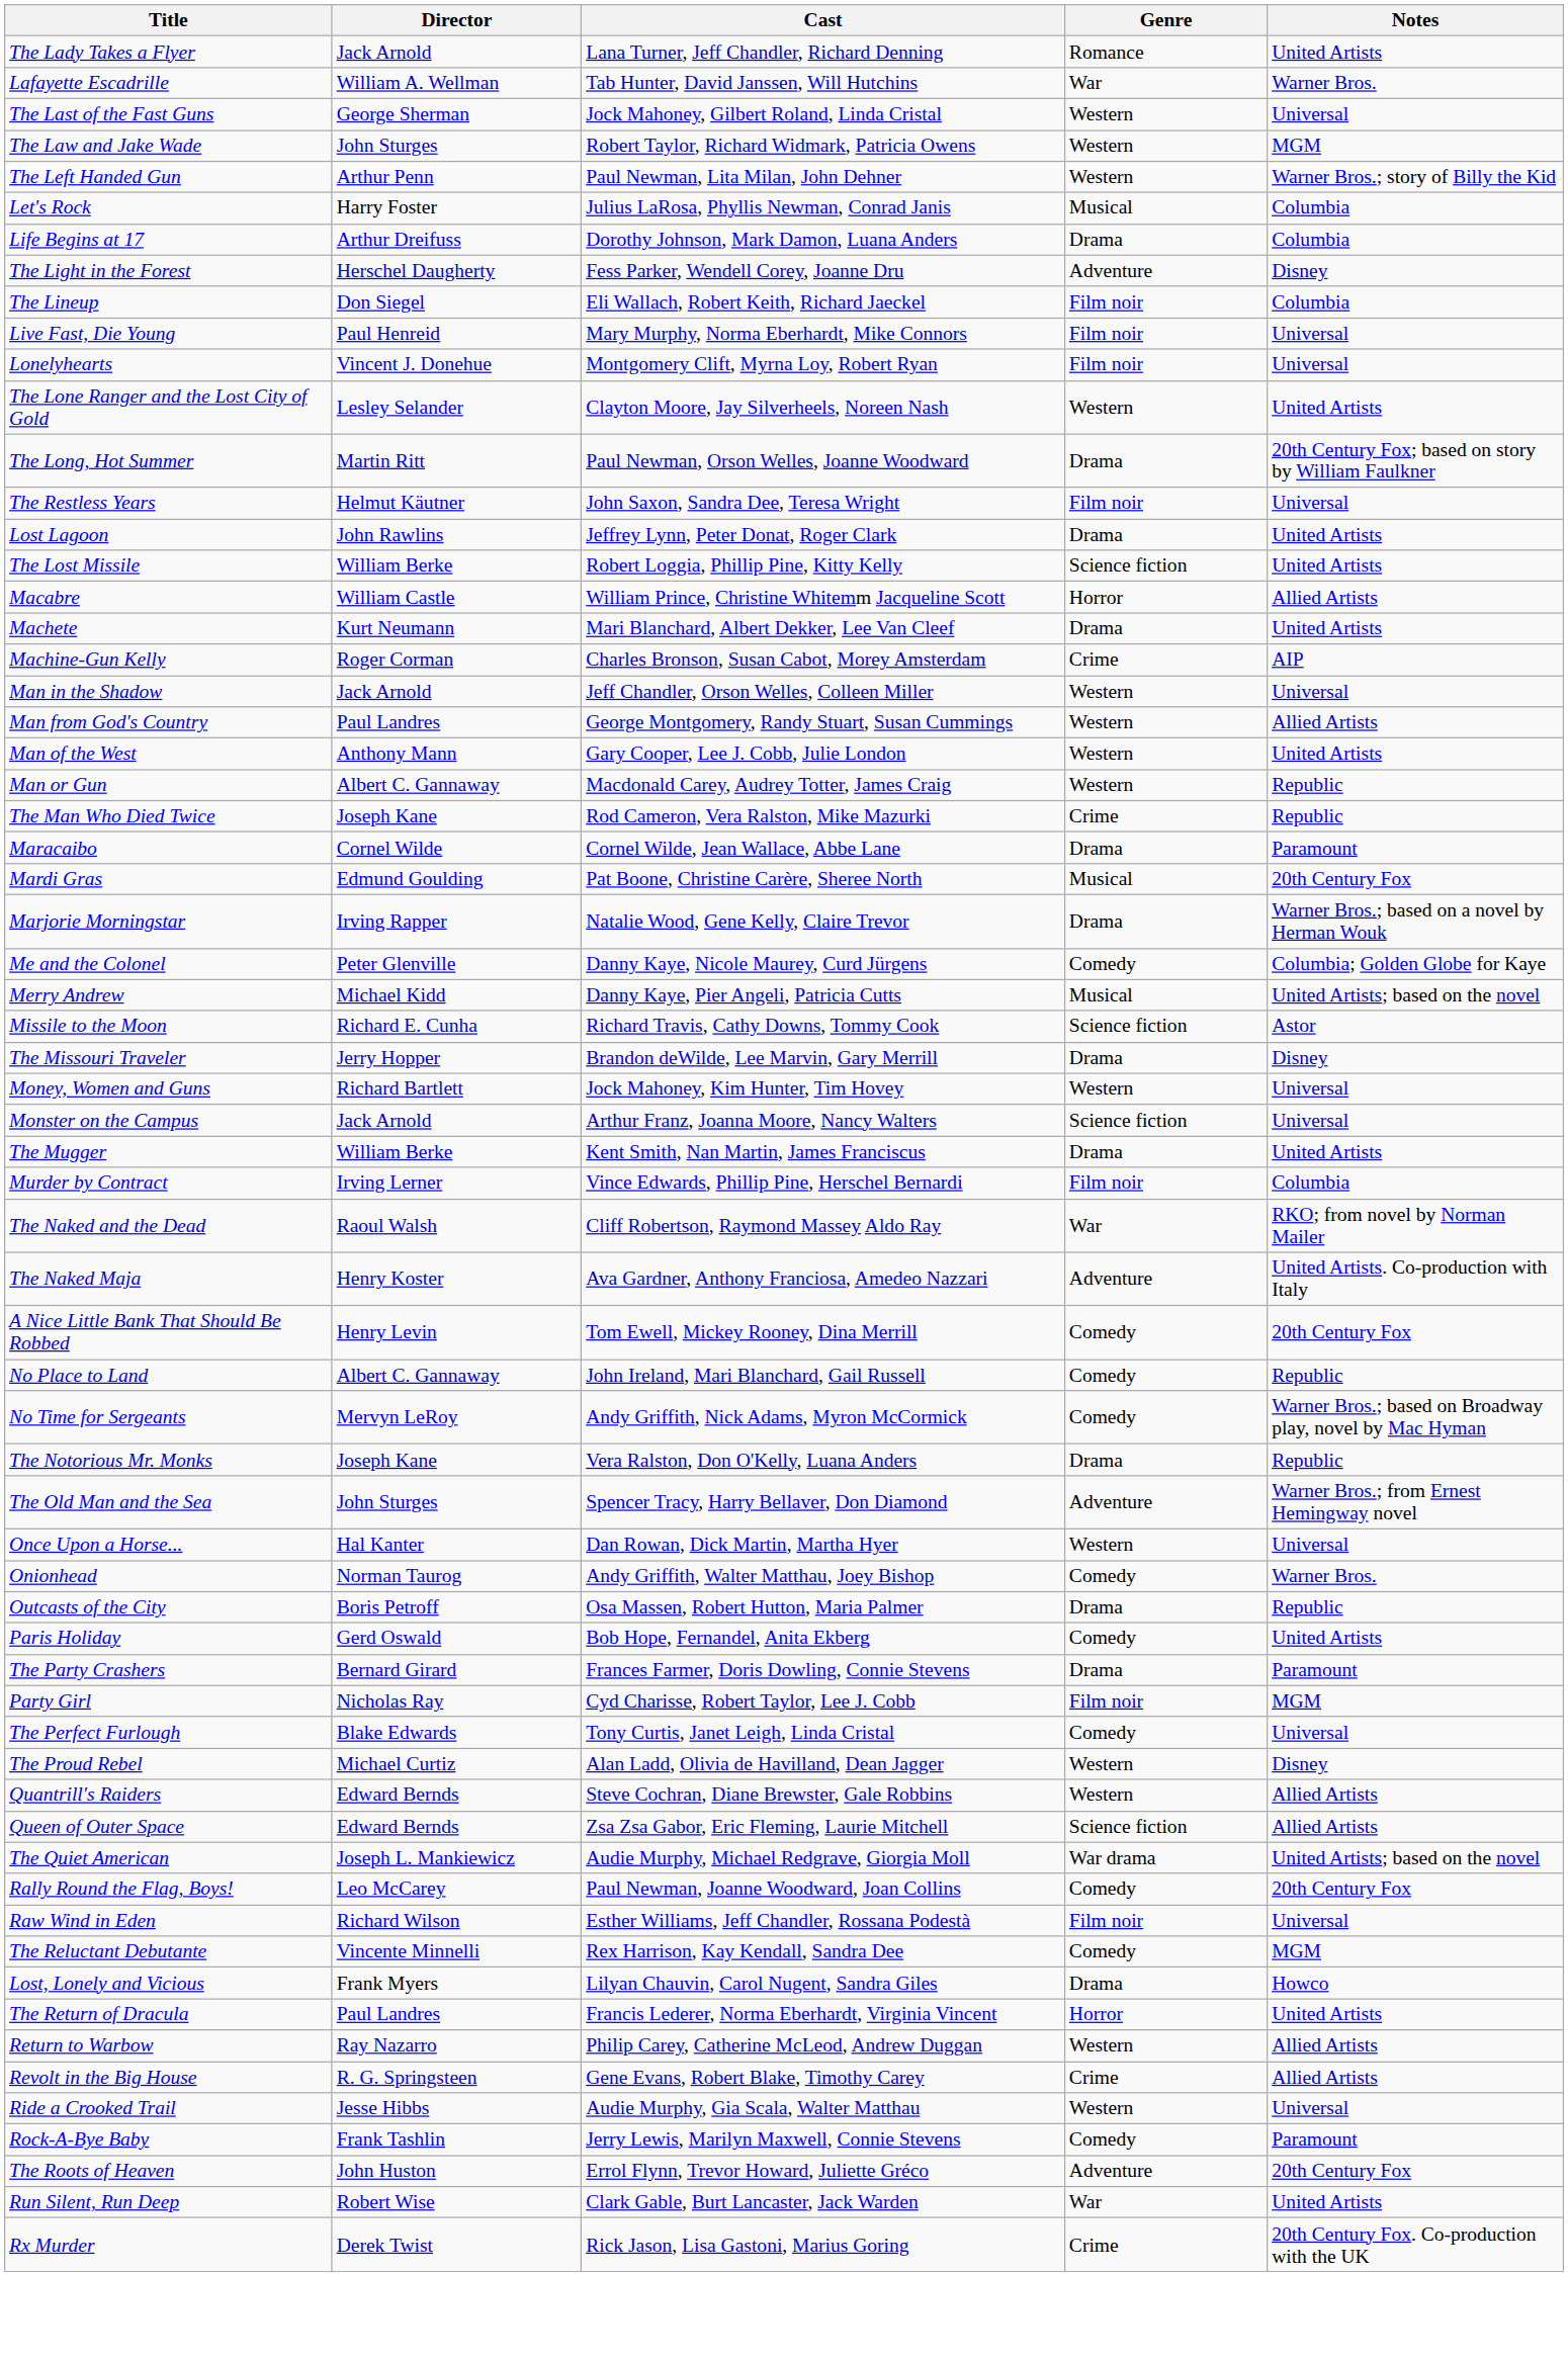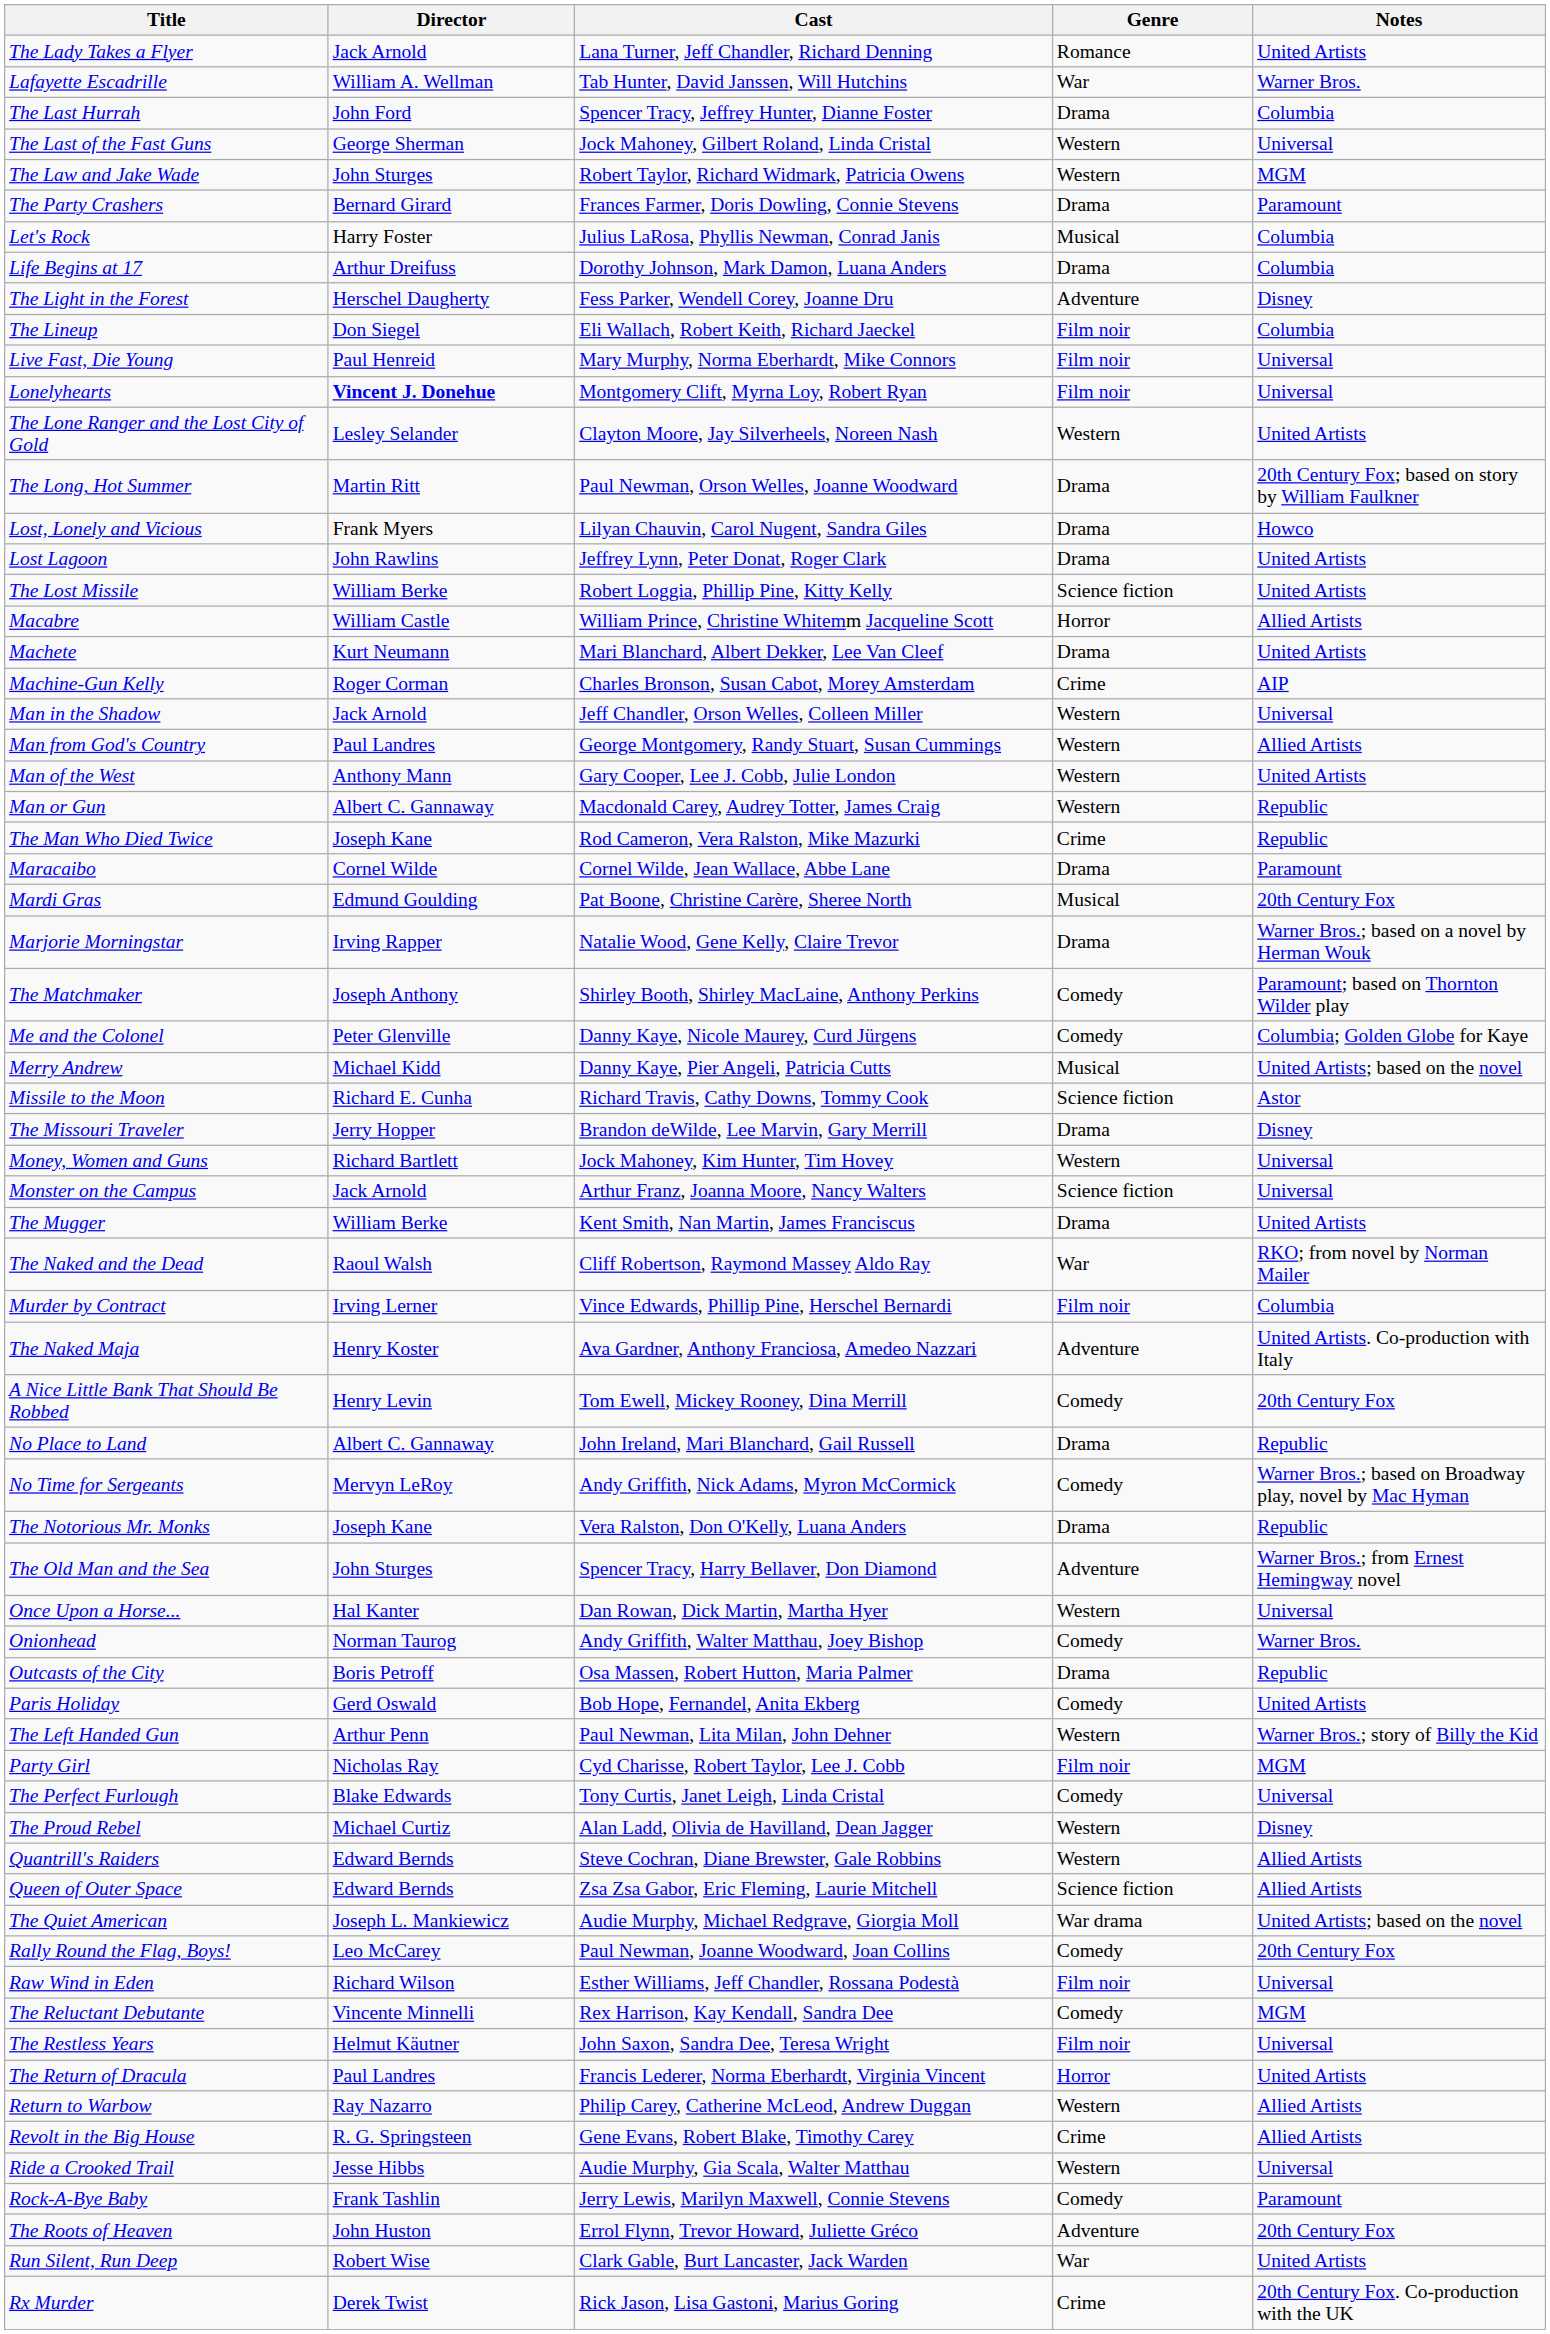+ row: The Last Hurrah | John Ford | Spencer Tracy, Jeffrey Hunter, Dianne Foster | Drama | Columbia
rows swapped: The Left Handed Gun <-> The Party Crashers
Lonelyhearts | Director: normal -> bold
rows swapped: Lost, Lonely and Vicious <-> The Restless Years
+ row: The Matchmaker | Joseph Anthony | Shirley Booth, Shirley MacLaine, Anthony Perkins | Comedy | Paramount; based on Thornton Wilder play
rows swapped: Murder by Contract <-> The Naked and the Dead
No Place to Land | Genre: Comedy -> Drama
